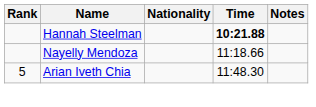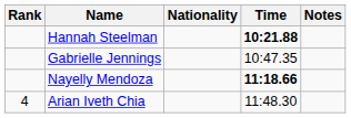+ row: Gabrielle Jennings | 10:47.35
Nayelly Mendoza | Time: normal -> bold
Arian Iveth Chia | Rank: 5 -> 4
